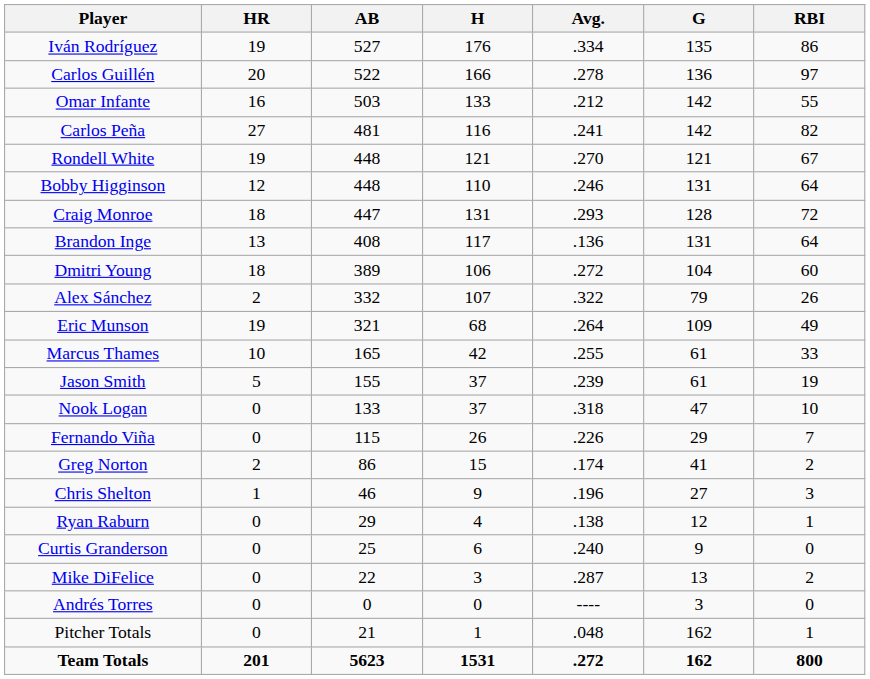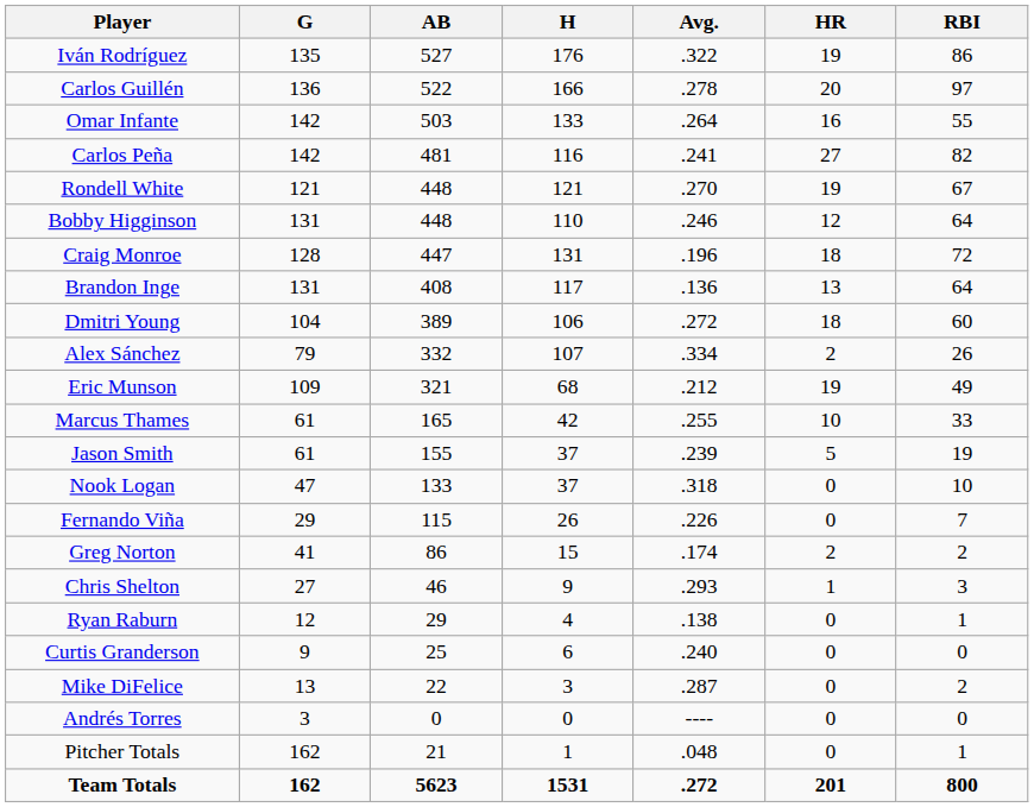columns swapped: G <-> HR
Iván Rodríguez | Avg.: .334 -> .322
Omar Infante | Avg.: .212 -> .264
Craig Monroe | Avg.: .293 -> .196
Alex Sánchez | Avg.: .322 -> .334
Eric Munson | Avg.: .264 -> .212
Chris Shelton | Avg.: .196 -> .293
